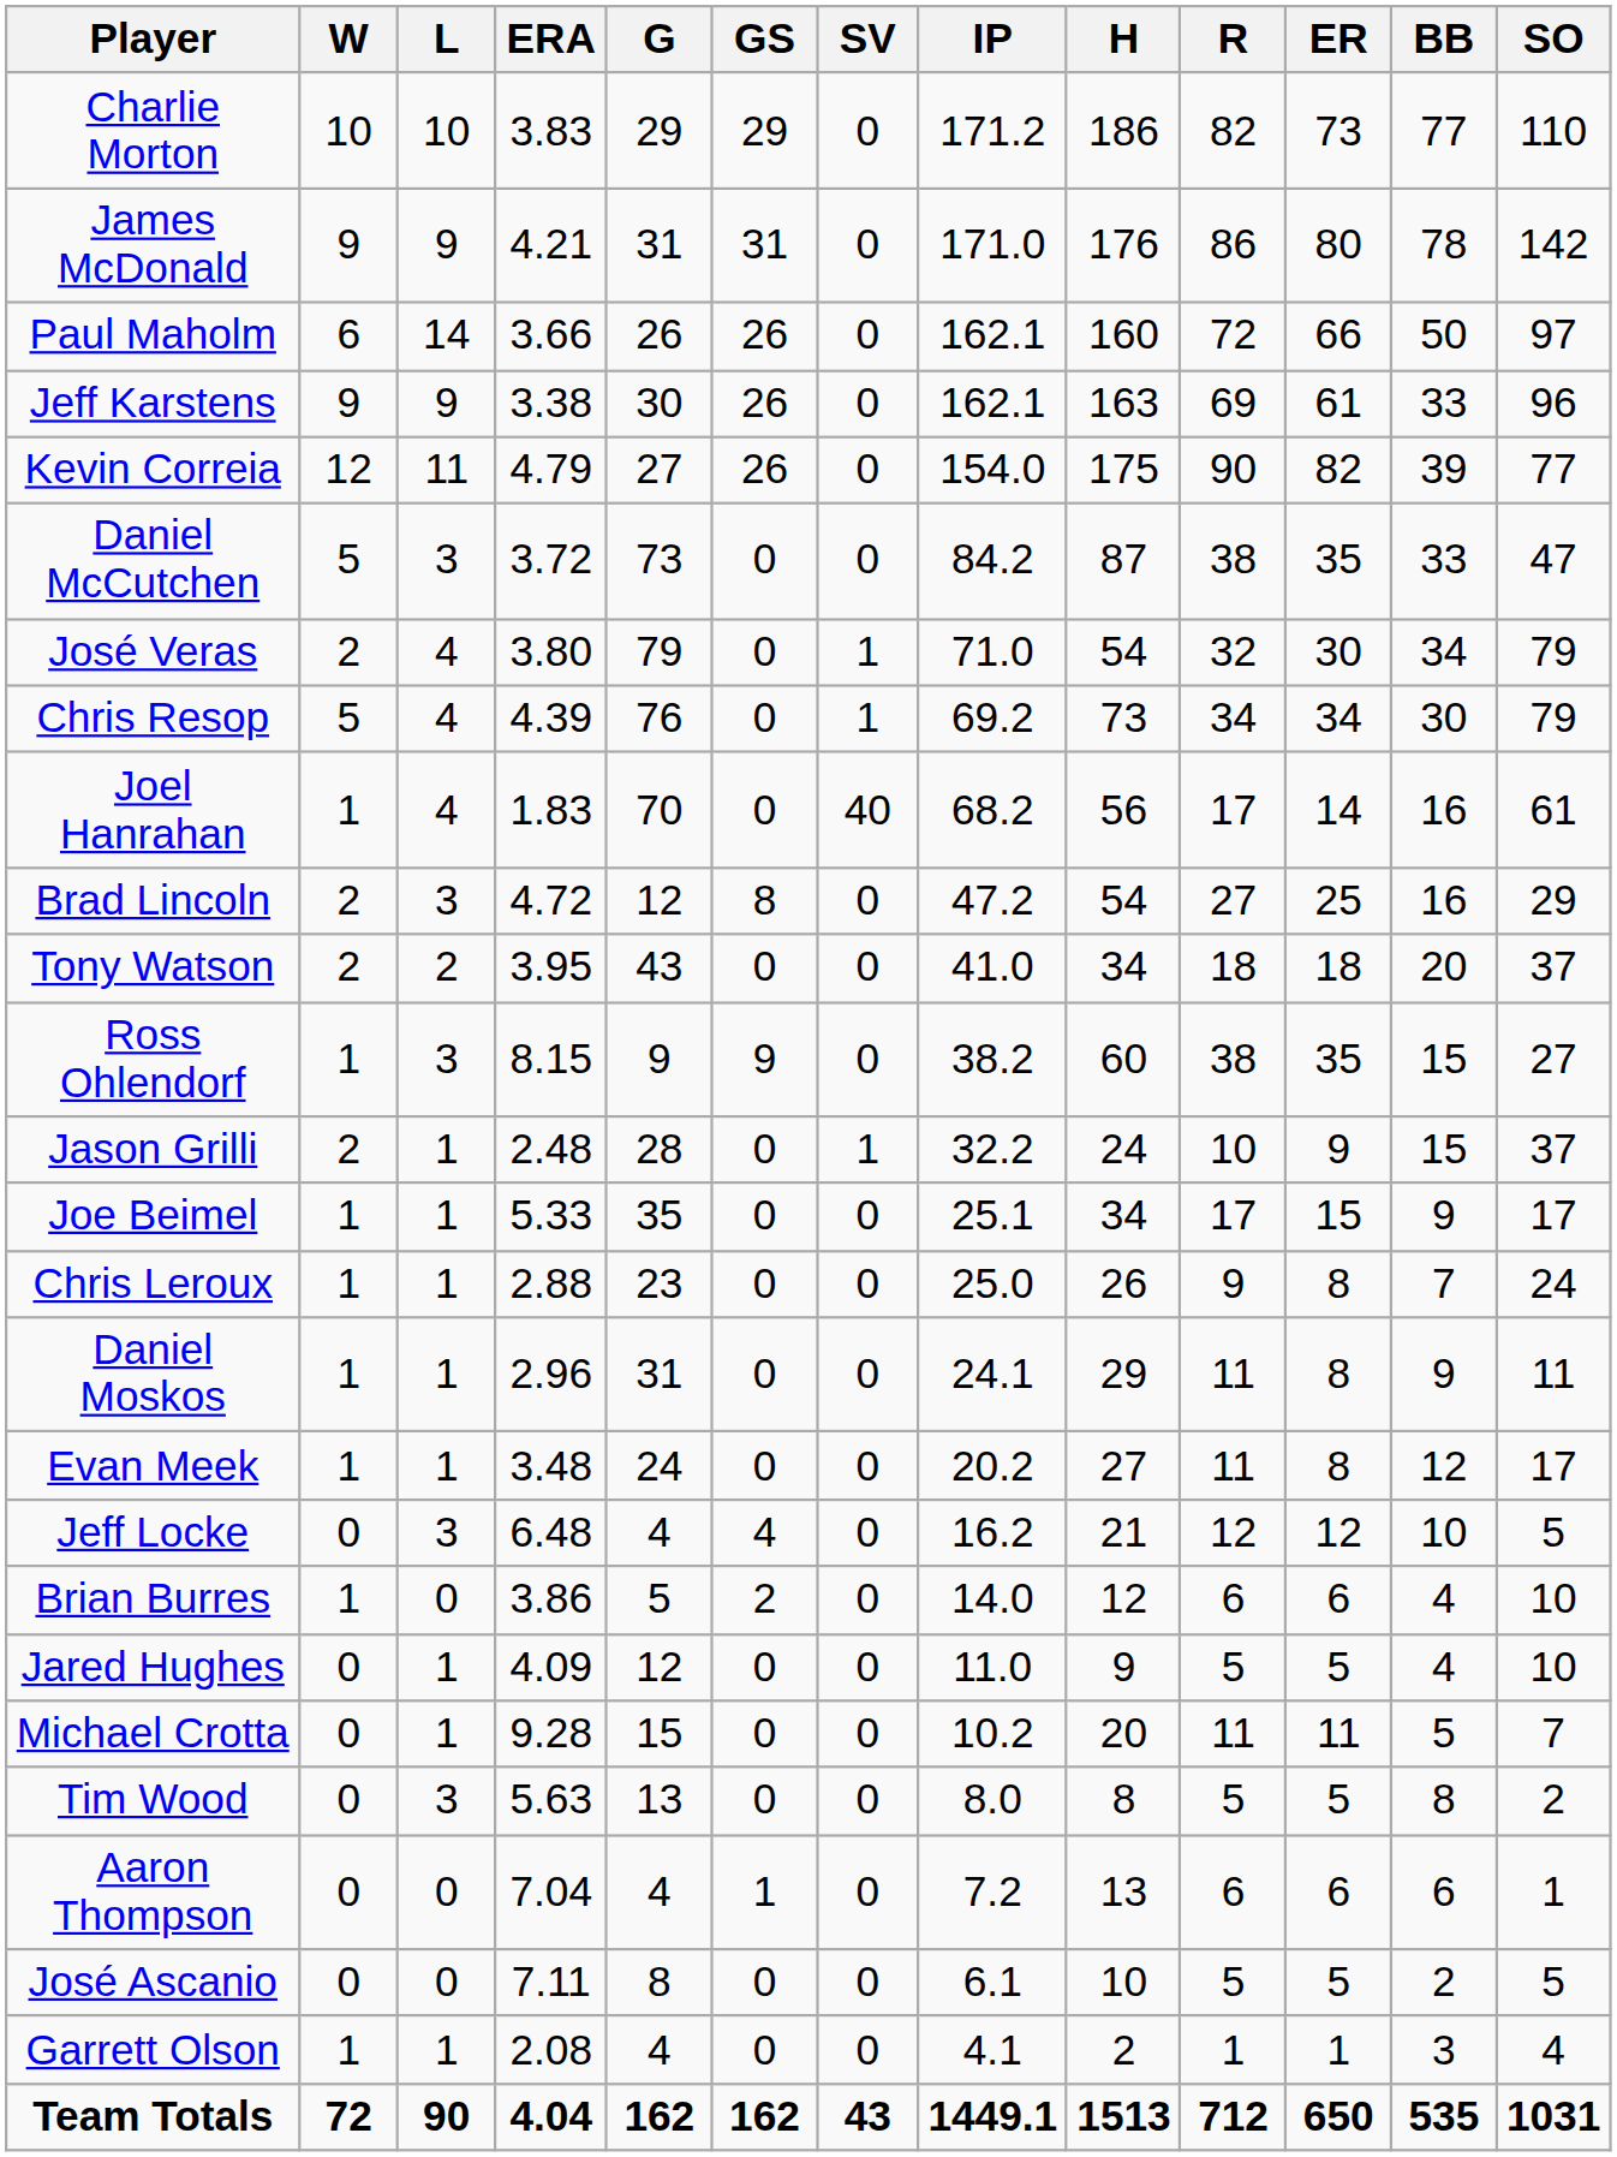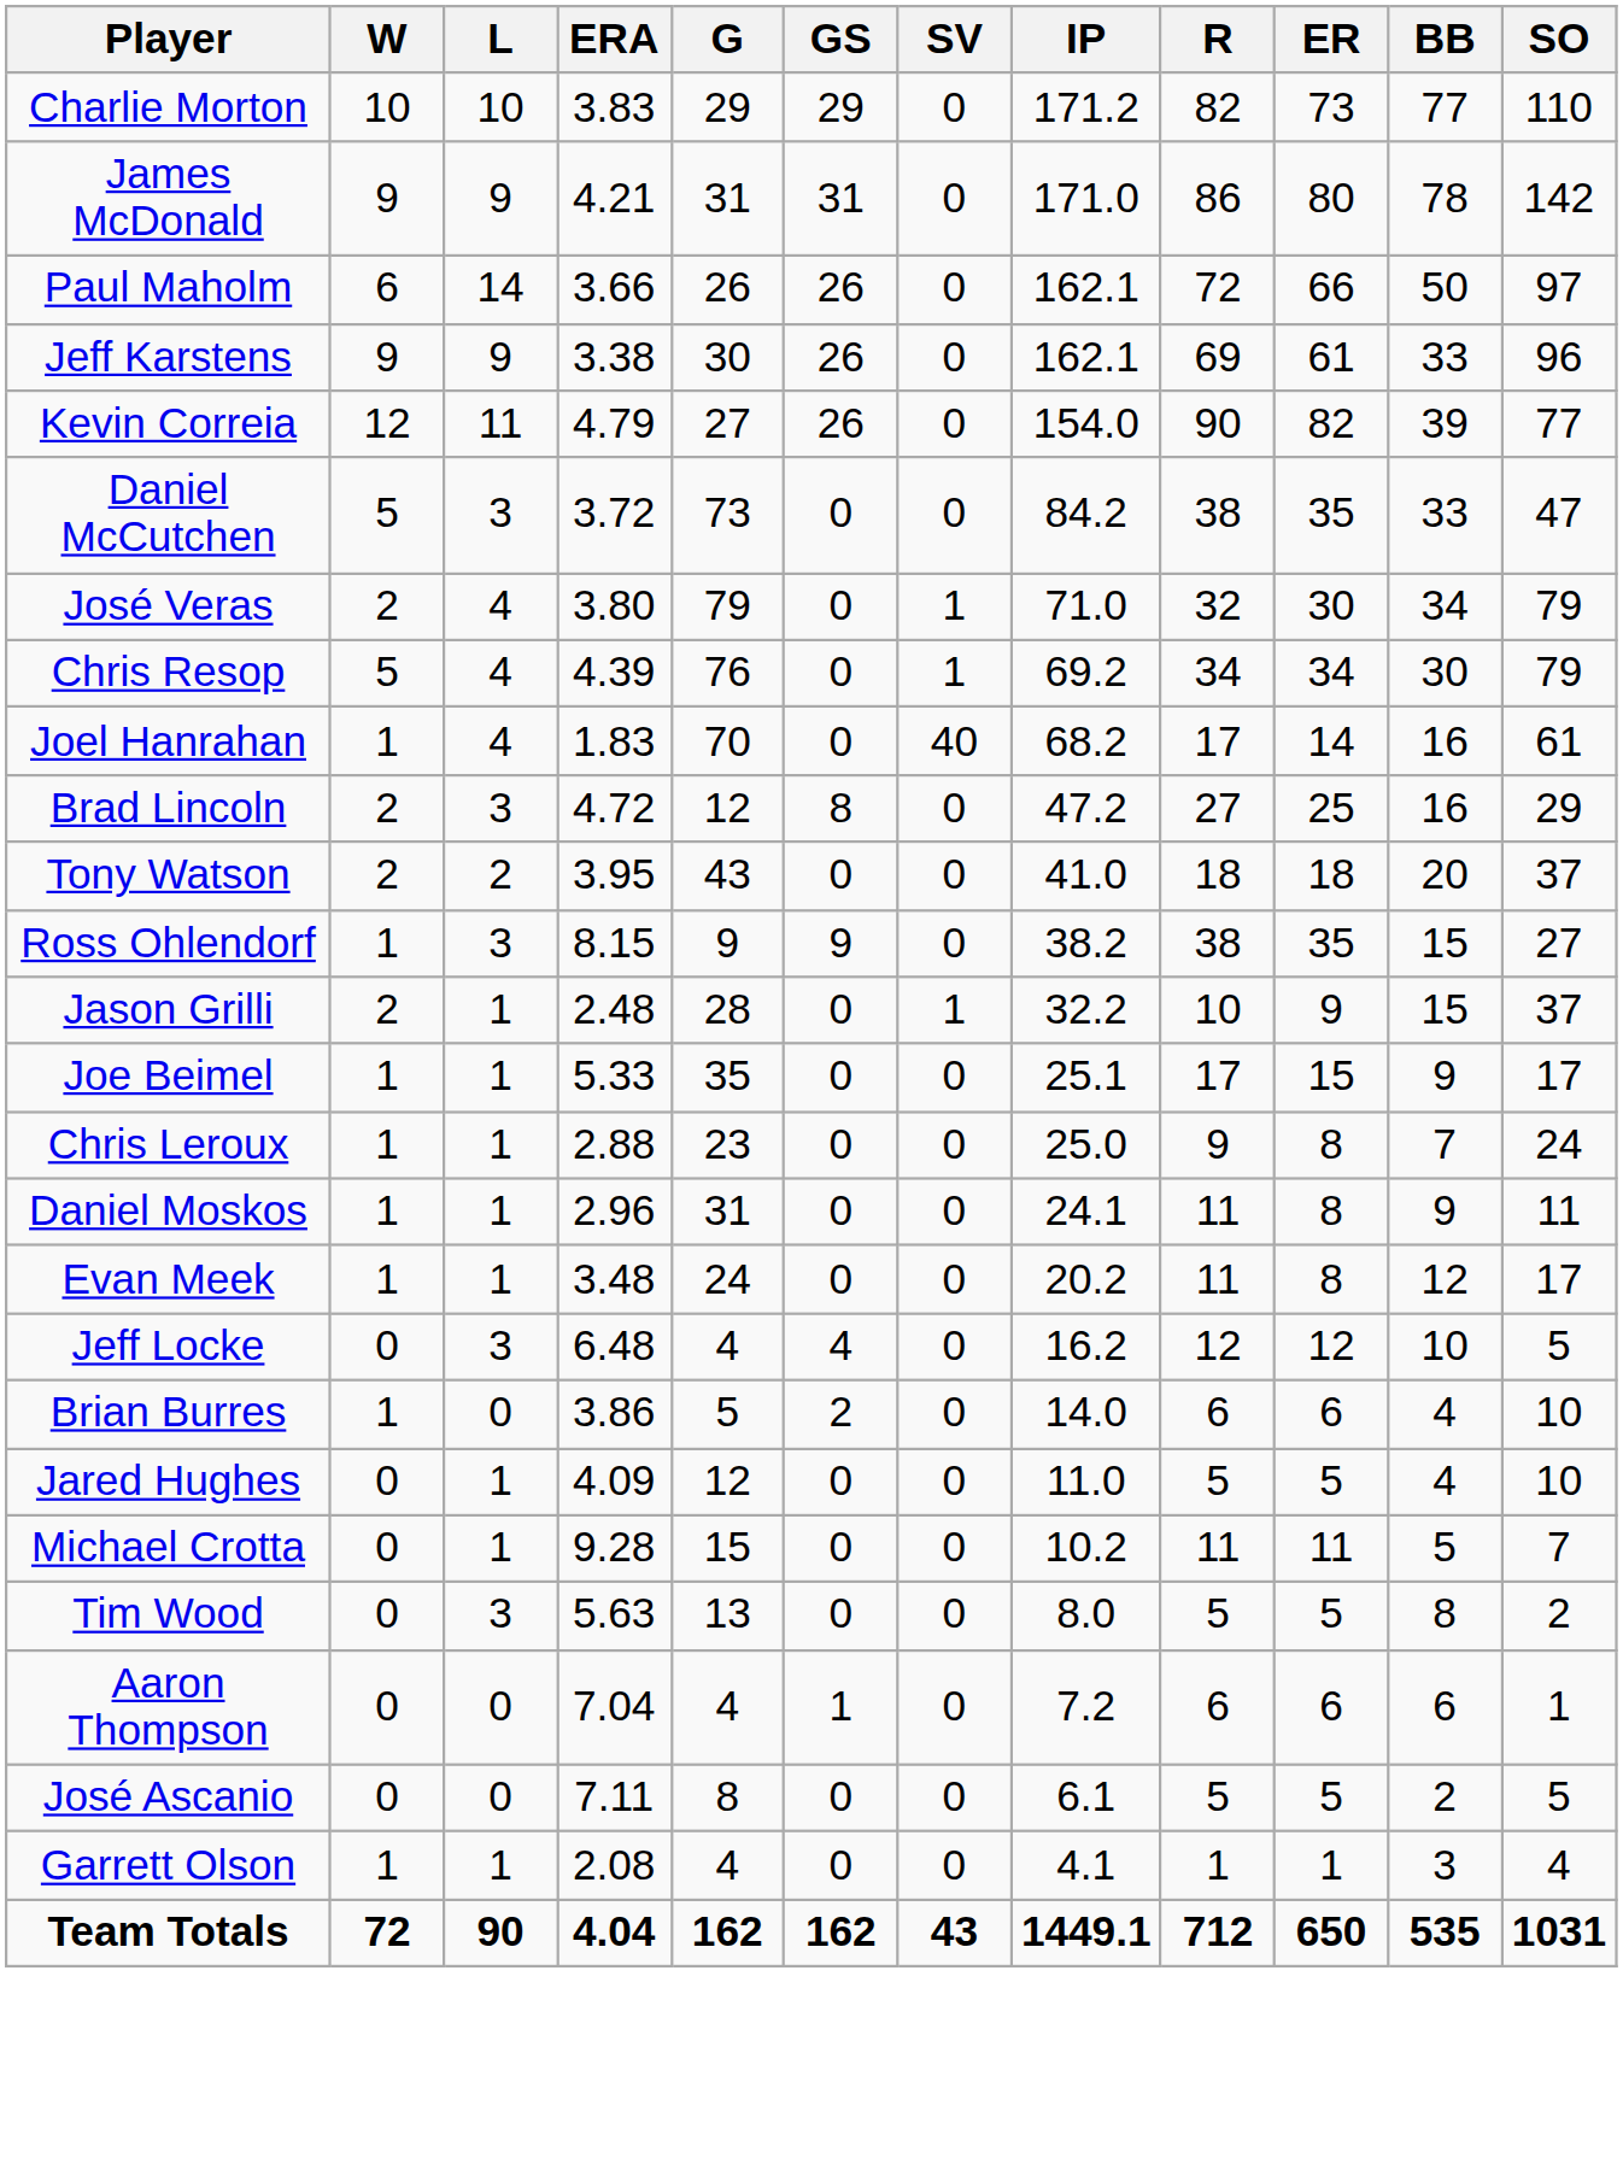- column: H | 186 | 176 | 160 | 163 | 175 | 87 | 54 | 73 | 56 | 54 | 34 | 60 | 24 | 34 | 26 | 29 | 27 | 21 | 12 | 9 | 20 | 8 | 13 | 10 | 2 | 1513
